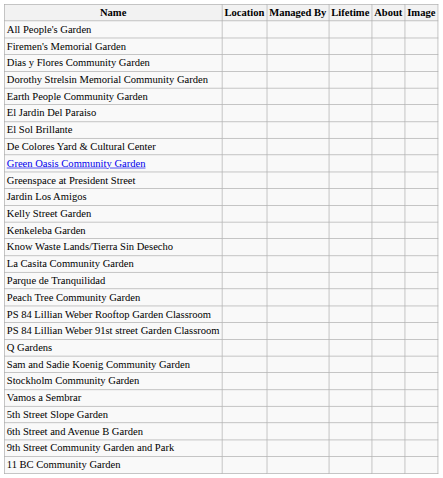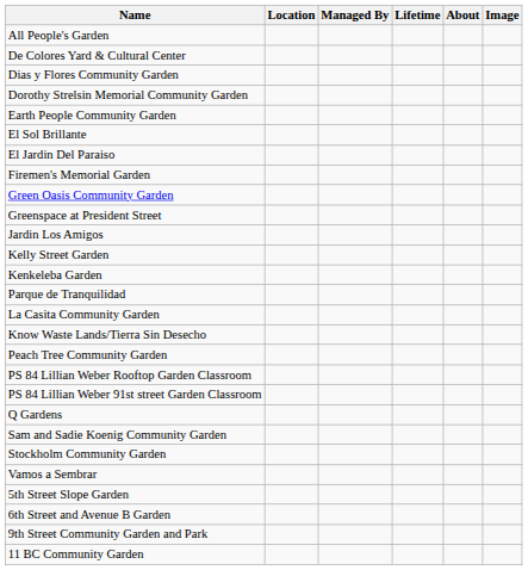rows swapped: De Colores Yard & Cultural Center <-> Firemen's Memorial Garden
rows swapped: El Jardin Del Paraiso <-> El Sol Brillante
rows swapped: Know Waste Lands/Tierra Sin Desecho <-> Parque de Tranquilidad
